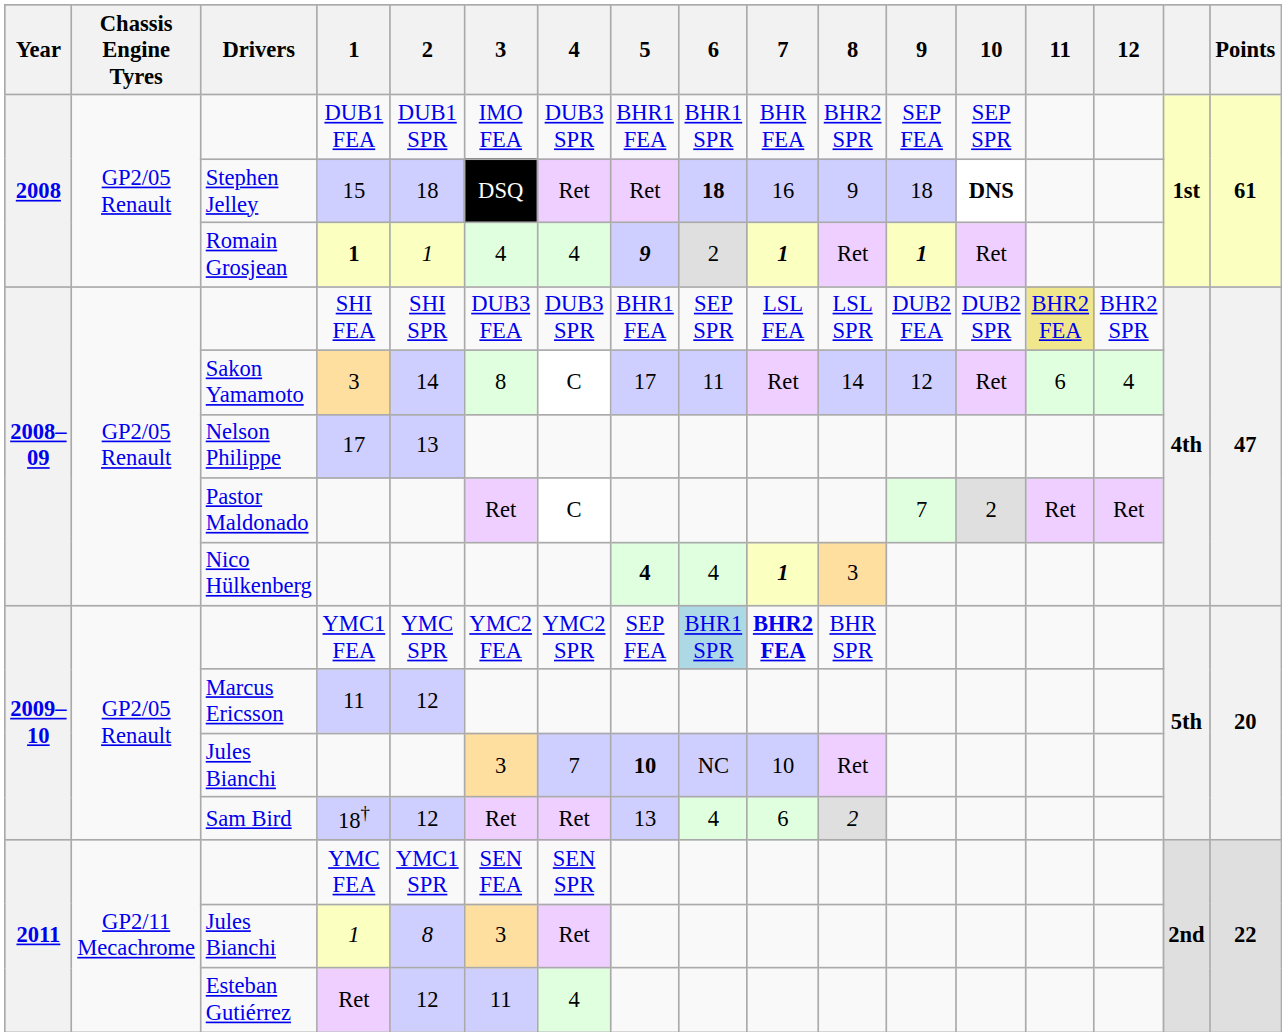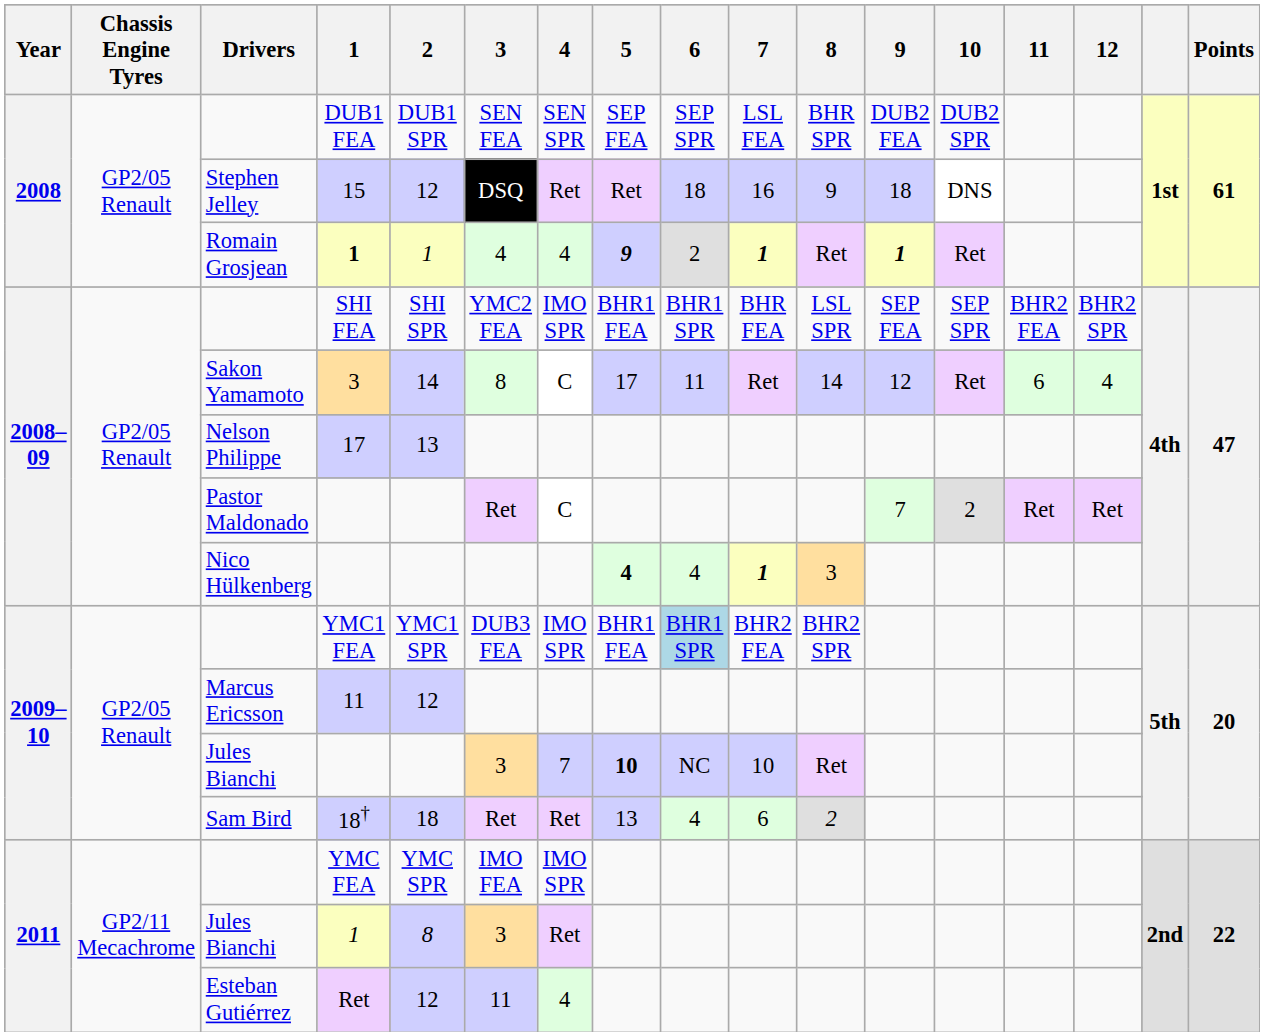DUB1 FEA | 3: IMO FEA -> SEN FEA
DUB1 FEA | 4: DUB3 SPR -> SEN SPR
DUB1 FEA | 5: BHR1 FEA -> SEP FEA
DUB1 FEA | 6: BHR1 SPR -> SEP SPR
DUB1 FEA | 7: BHR FEA -> LSL FEA
DUB1 FEA | 8: BHR2 SPR -> BHR SPR
DUB1 FEA | 9: SEP FEA -> DUB2 FEA
DUB1 FEA | 10: SEP SPR -> DUB2 SPR
15 | 2: 18 -> 12
15 | 6: bold -> normal
15 | 10: bold -> normal
SHI FEA | 3: DUB3 FEA -> YMC2 FEA
SHI FEA | 4: DUB3 SPR -> IMO SPR
SHI FEA | 6: SEP SPR -> BHR1 SPR
SHI FEA | 7: LSL FEA -> BHR FEA
SHI FEA | 9: DUB2 FEA -> SEP FEA
SHI FEA | 10: DUB2 SPR -> SEP SPR
SHI FEA | 11: khaki background -> no background
YMC1 FEA | 2: YMC SPR -> YMC1 SPR
YMC1 FEA | 3: YMC2 FEA -> DUB3 FEA
YMC1 FEA | 4: YMC2 SPR -> IMO SPR
YMC1 FEA | 5: SEP FEA -> BHR1 FEA
YMC1 FEA | 7: bold -> normal
YMC1 FEA | 8: BHR SPR -> BHR2 SPR
18† | 2: 12 -> 18
YMC FEA | 2: YMC1 SPR -> YMC SPR
YMC FEA | 3: SEN FEA -> IMO FEA
YMC FEA | 4: SEN SPR -> IMO SPR
